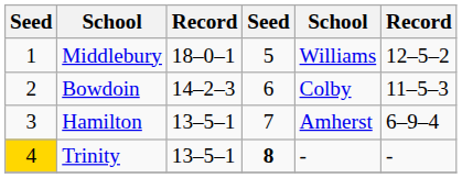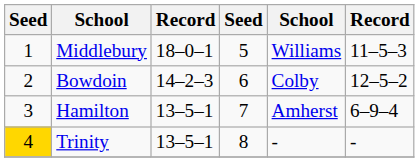Middlebury | column 6: 12–5–2 -> 11–5–3
Bowdoin | column 6: 11–5–3 -> 12–5–2
Trinity | column 4: bold -> normal
